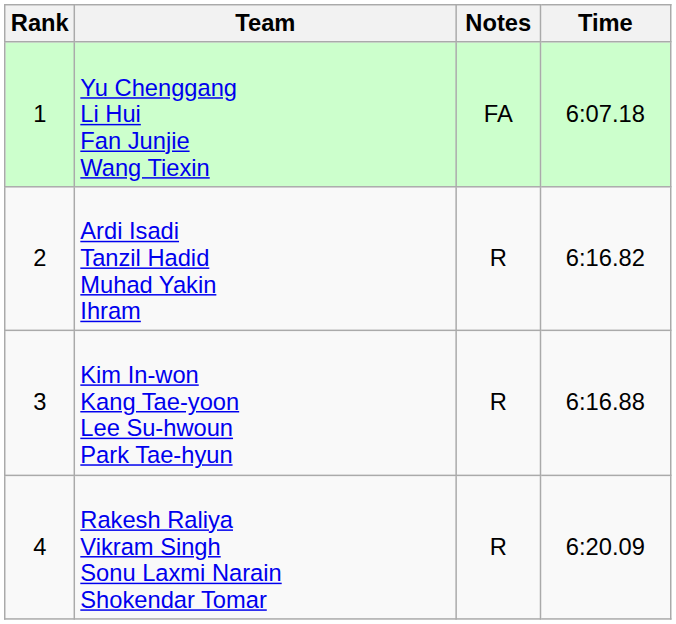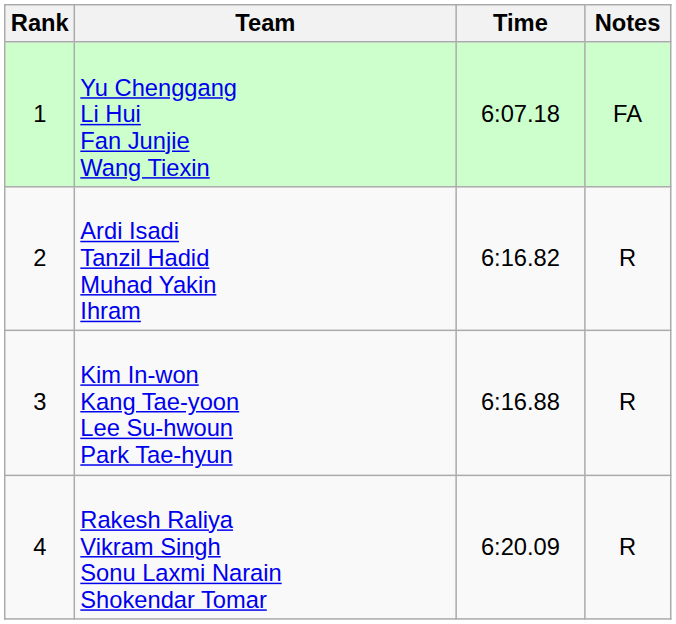columns swapped: Time <-> Notes
